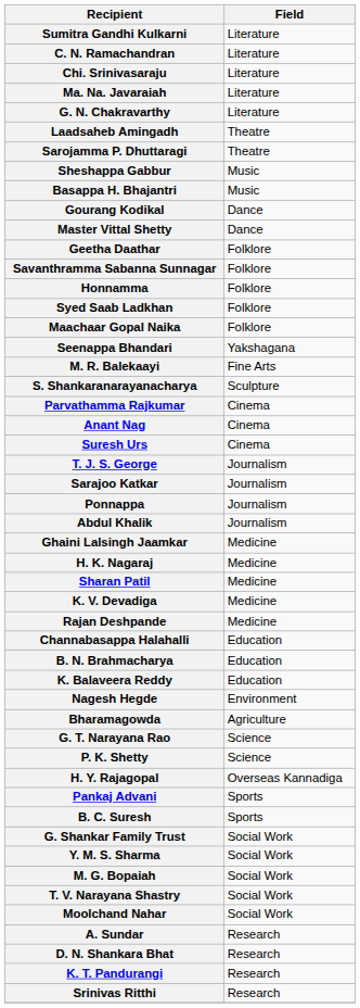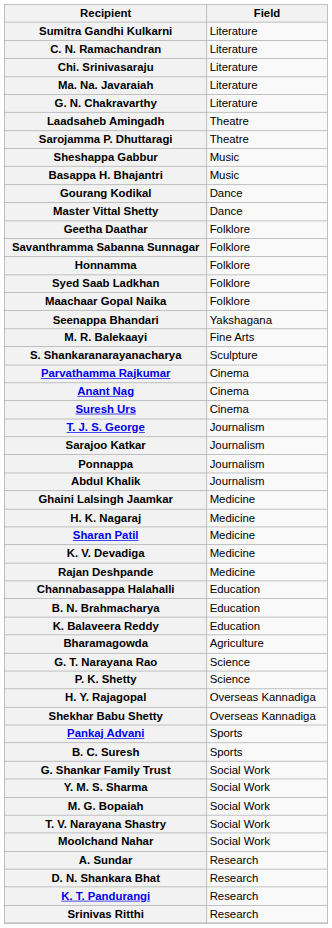- row: Nagesh Hegde | Environment
+ row: Shekhar Babu Shetty | Overseas Kannadiga
